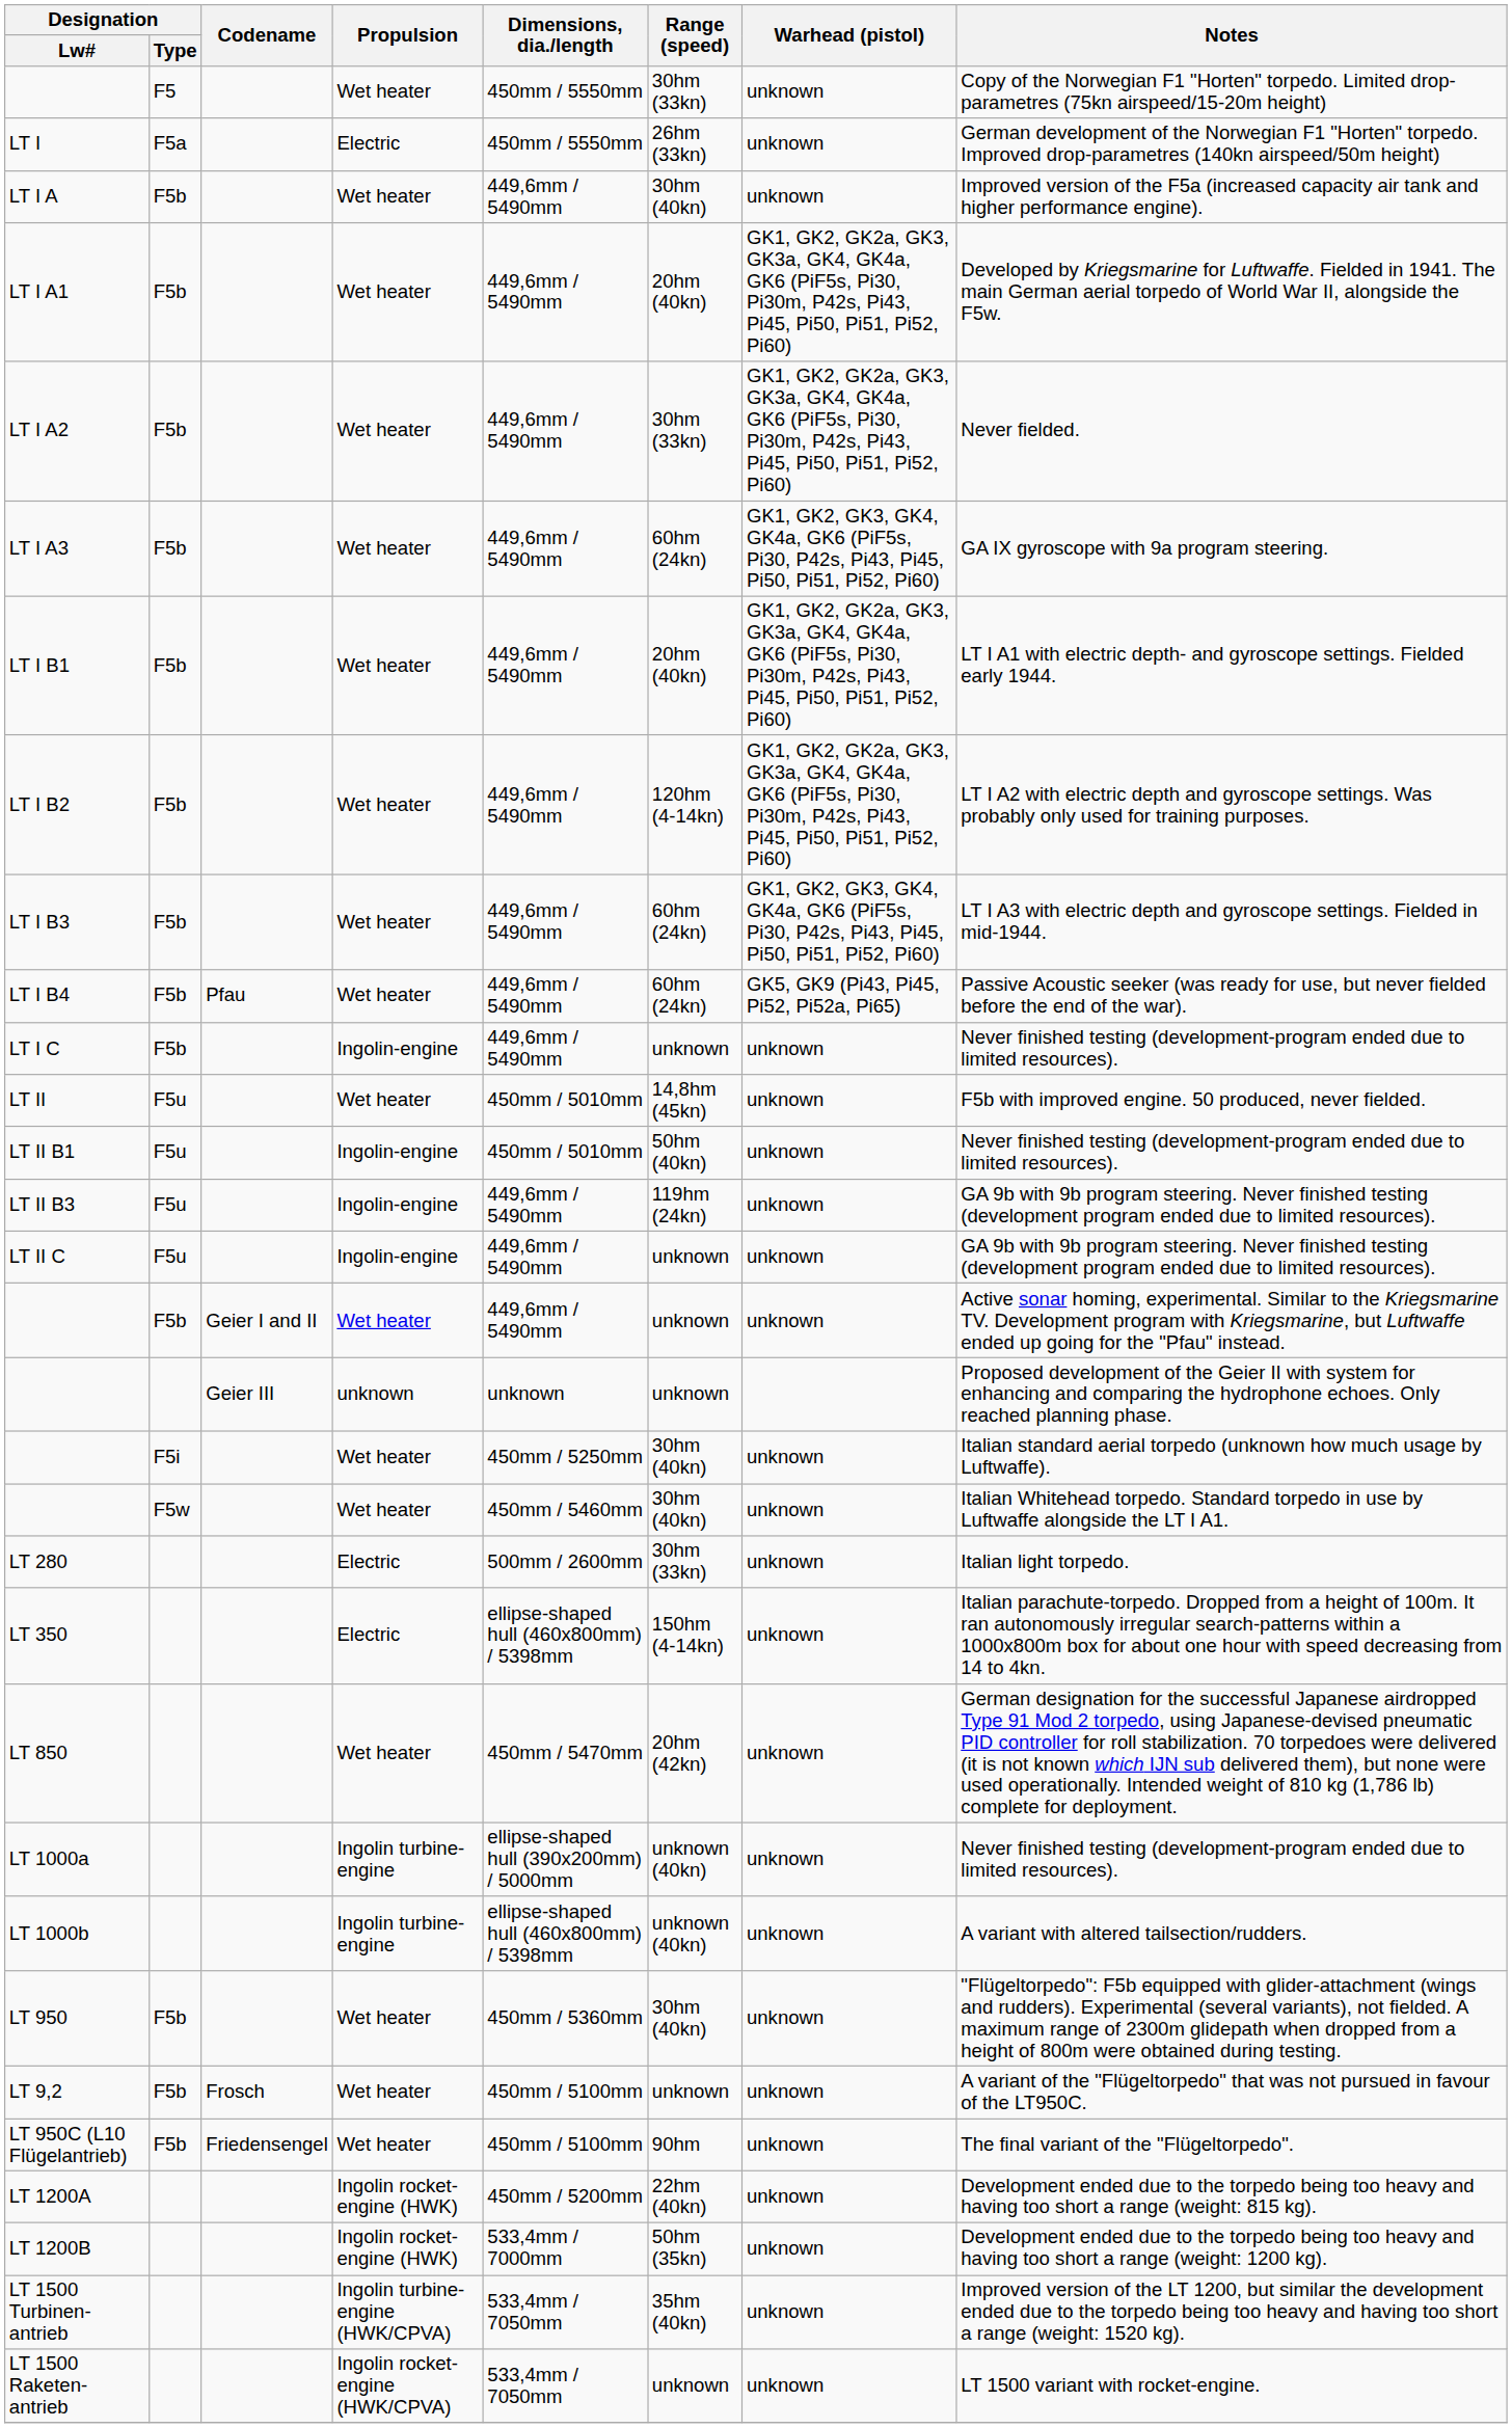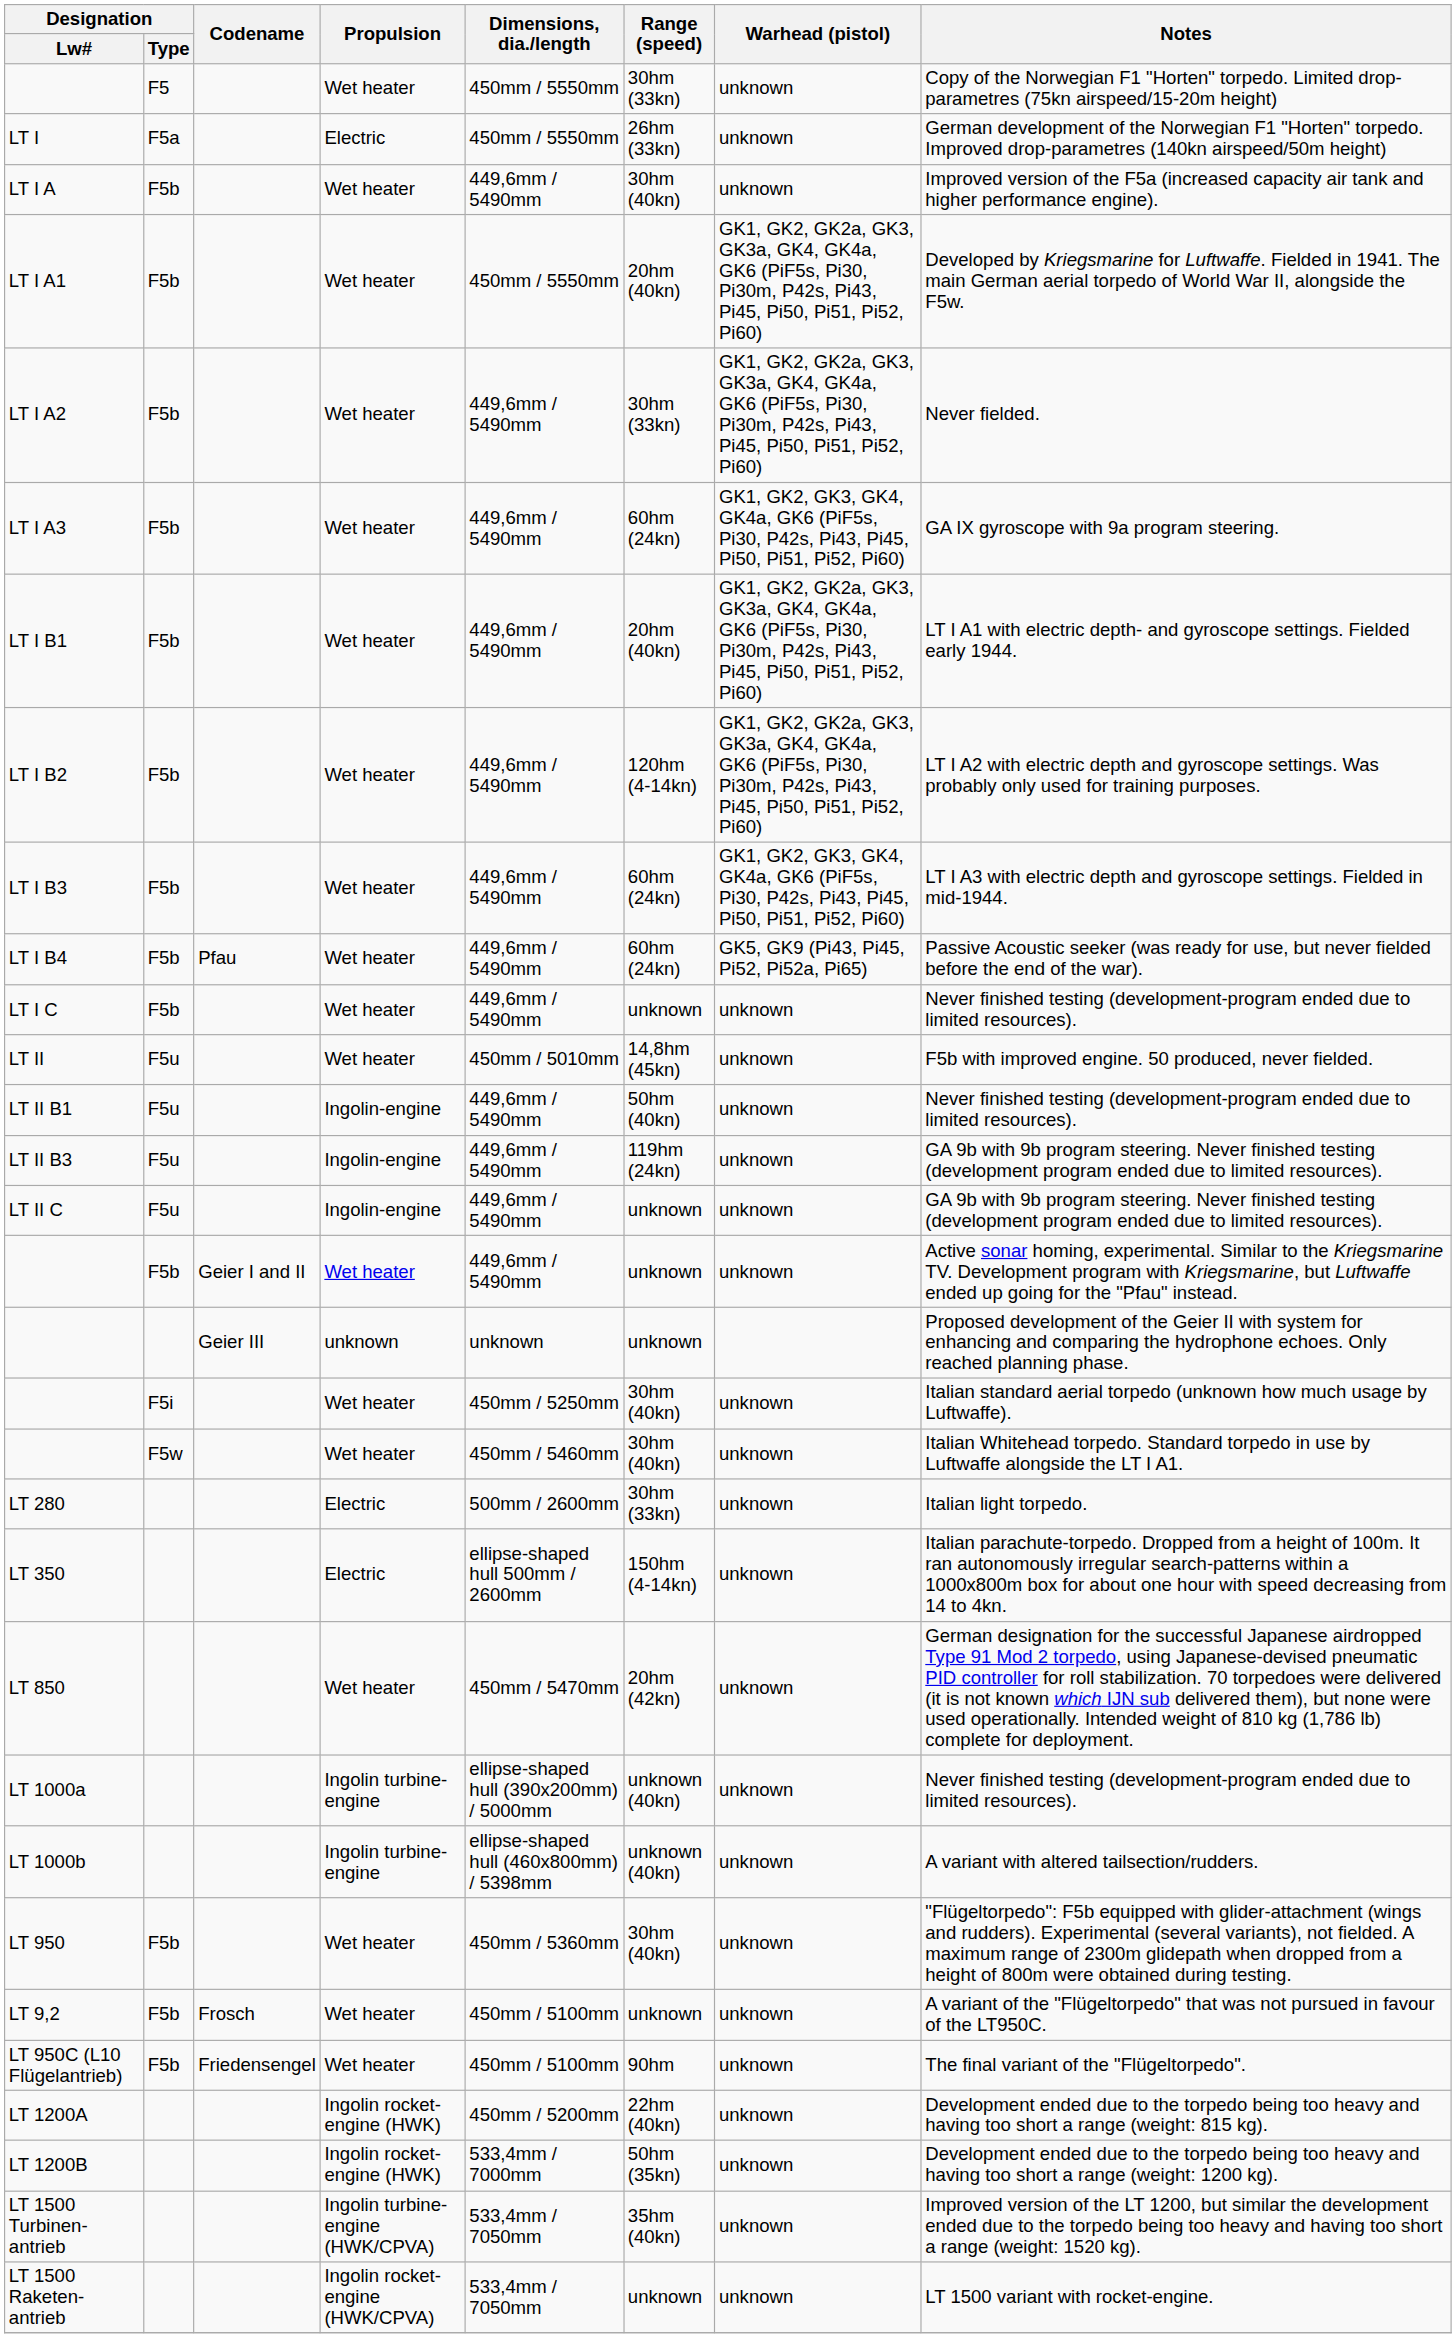LT I A1 | Dimensions, dia./length: 449,6mm / 5490mm -> 450mm / 5550mm
LT I C | Propulsion: Ingolin-engine -> Wet heater
LT II B1 | Dimensions, dia./length: 450mm / 5010mm -> 449,6mm / 5490mm
LT 350 | Dimensions, dia./length: ellipse-shaped hull (460x800mm) / 5398mm -> ellipse-shaped hull 500mm / 2600mm
